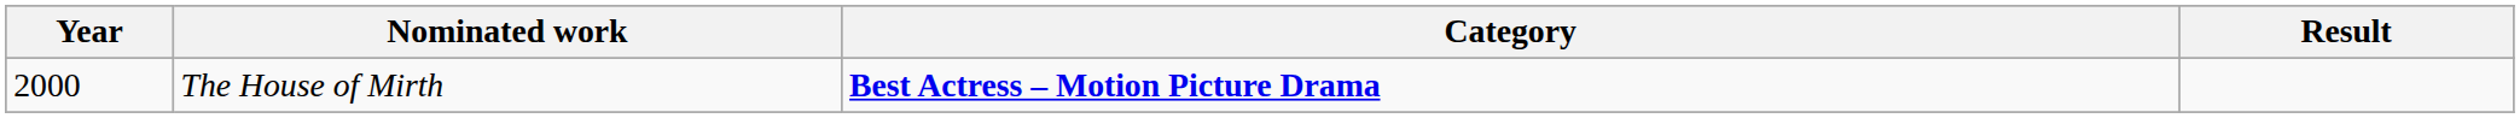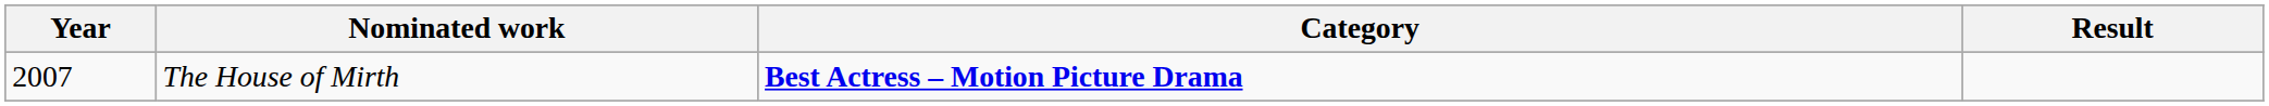The House of Mirth | Year: 2000 -> 2007
